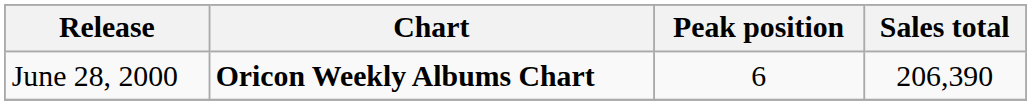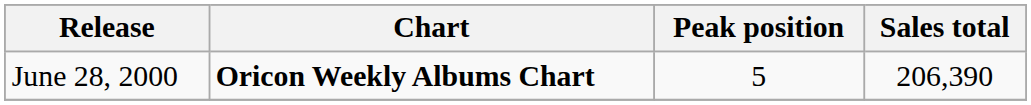June 28, 2000 | Peak position: 6 -> 5
